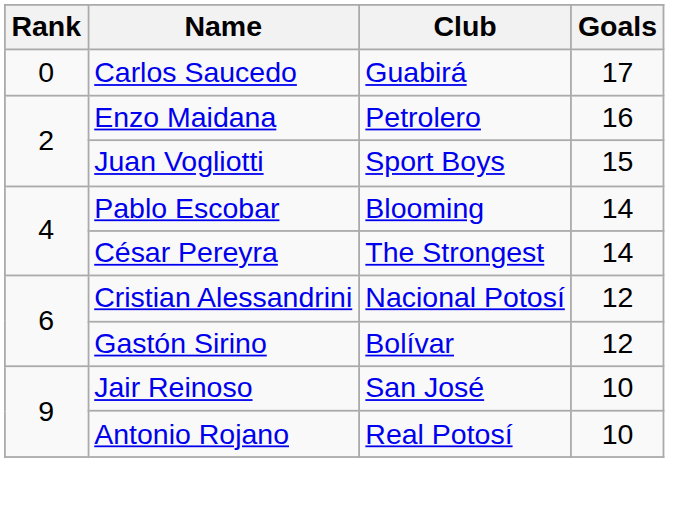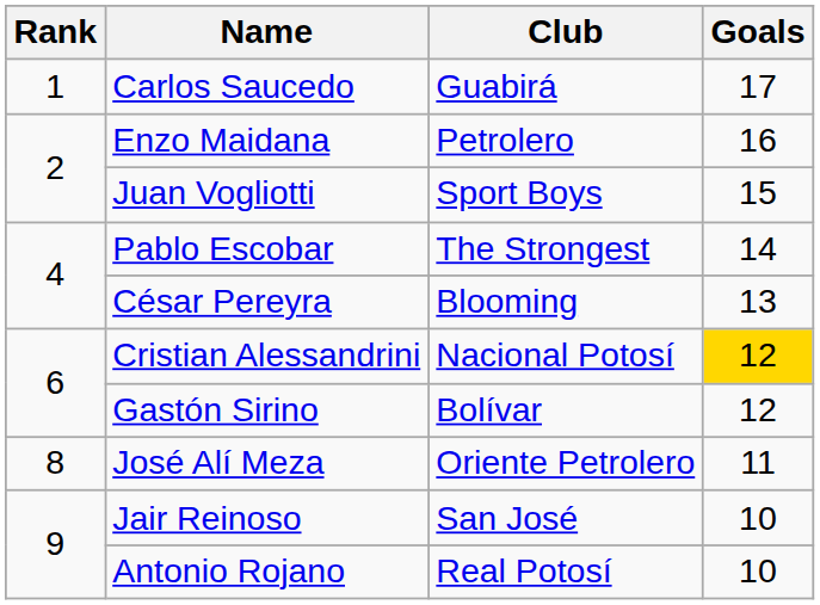Carlos Saucedo | Rank: 0 -> 1
Pablo Escobar | Club: Blooming -> The Strongest
César Pereyra | Club: The Strongest -> Blooming
César Pereyra | Goals: 14 -> 13
Cristian Alessandrini | Goals: no background -> gold background
+ row: 8 | José Alí Meza | Oriente Petrolero | 11
